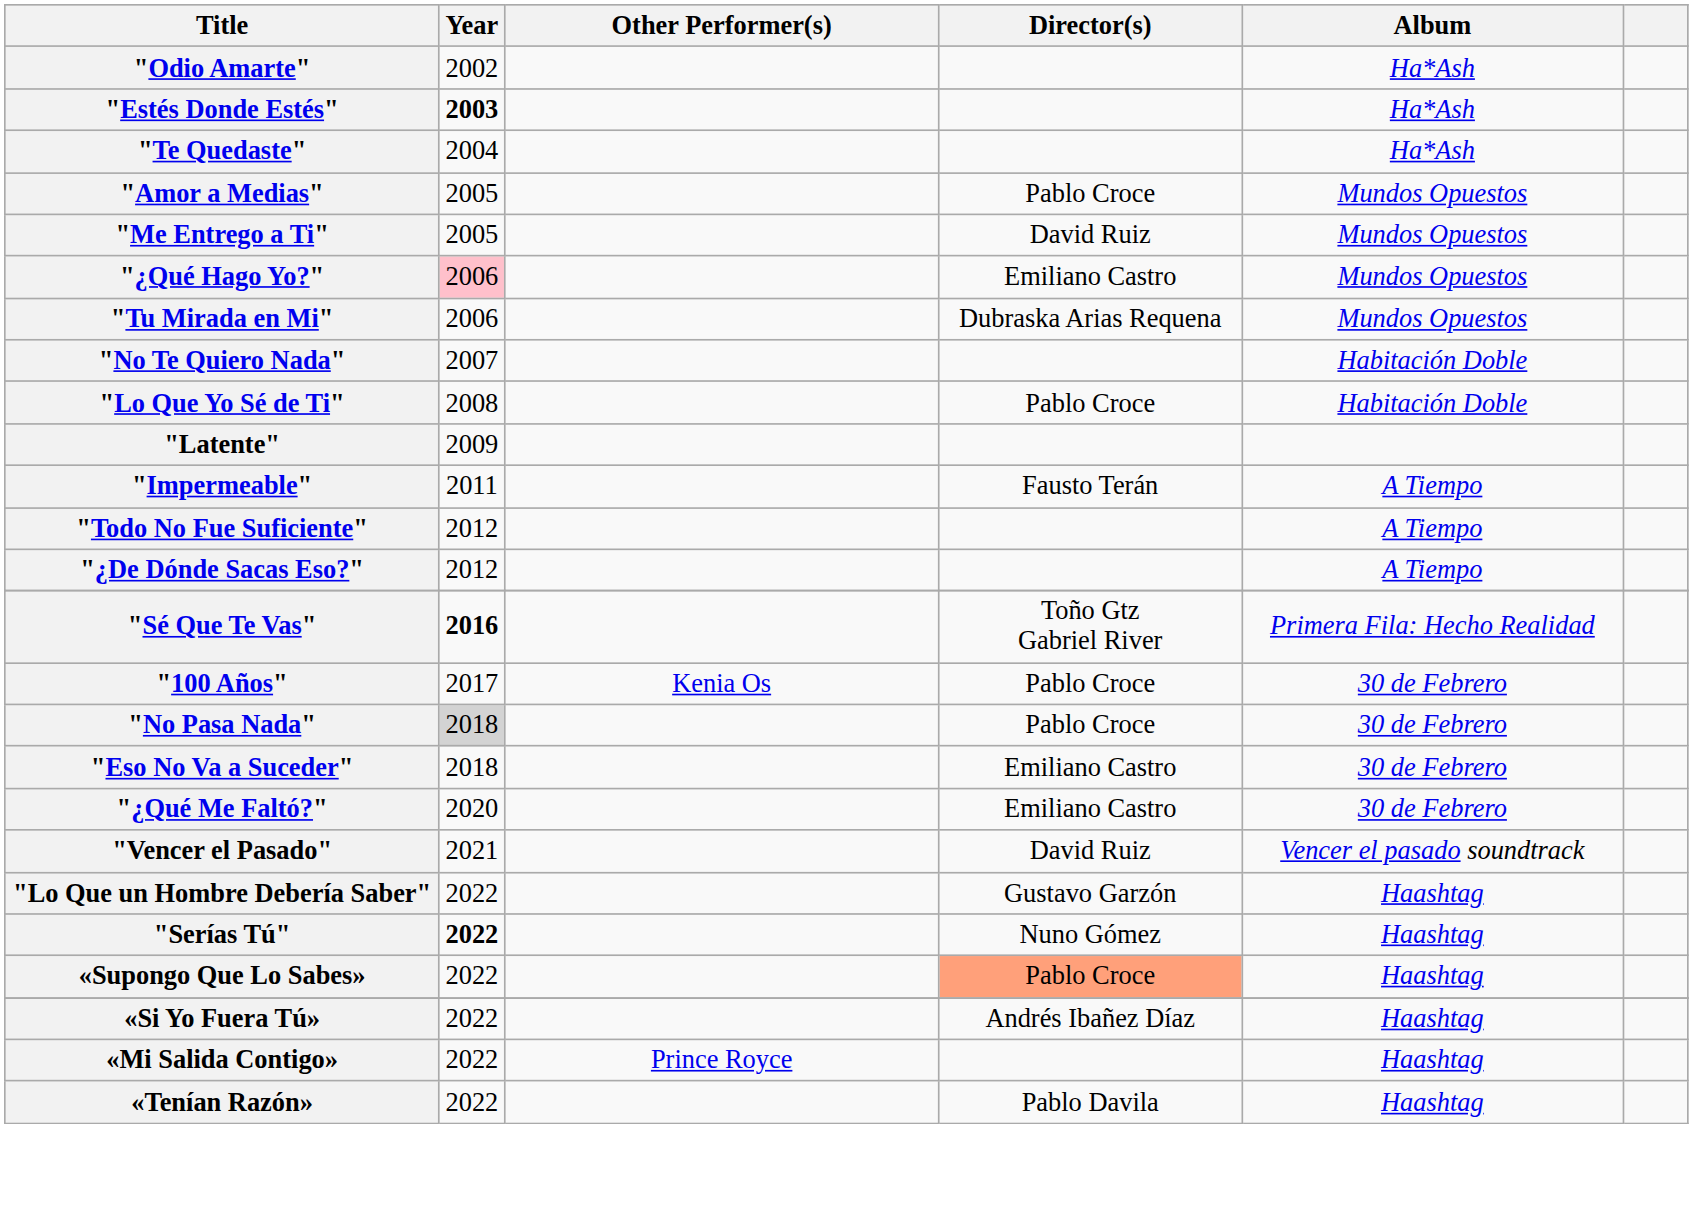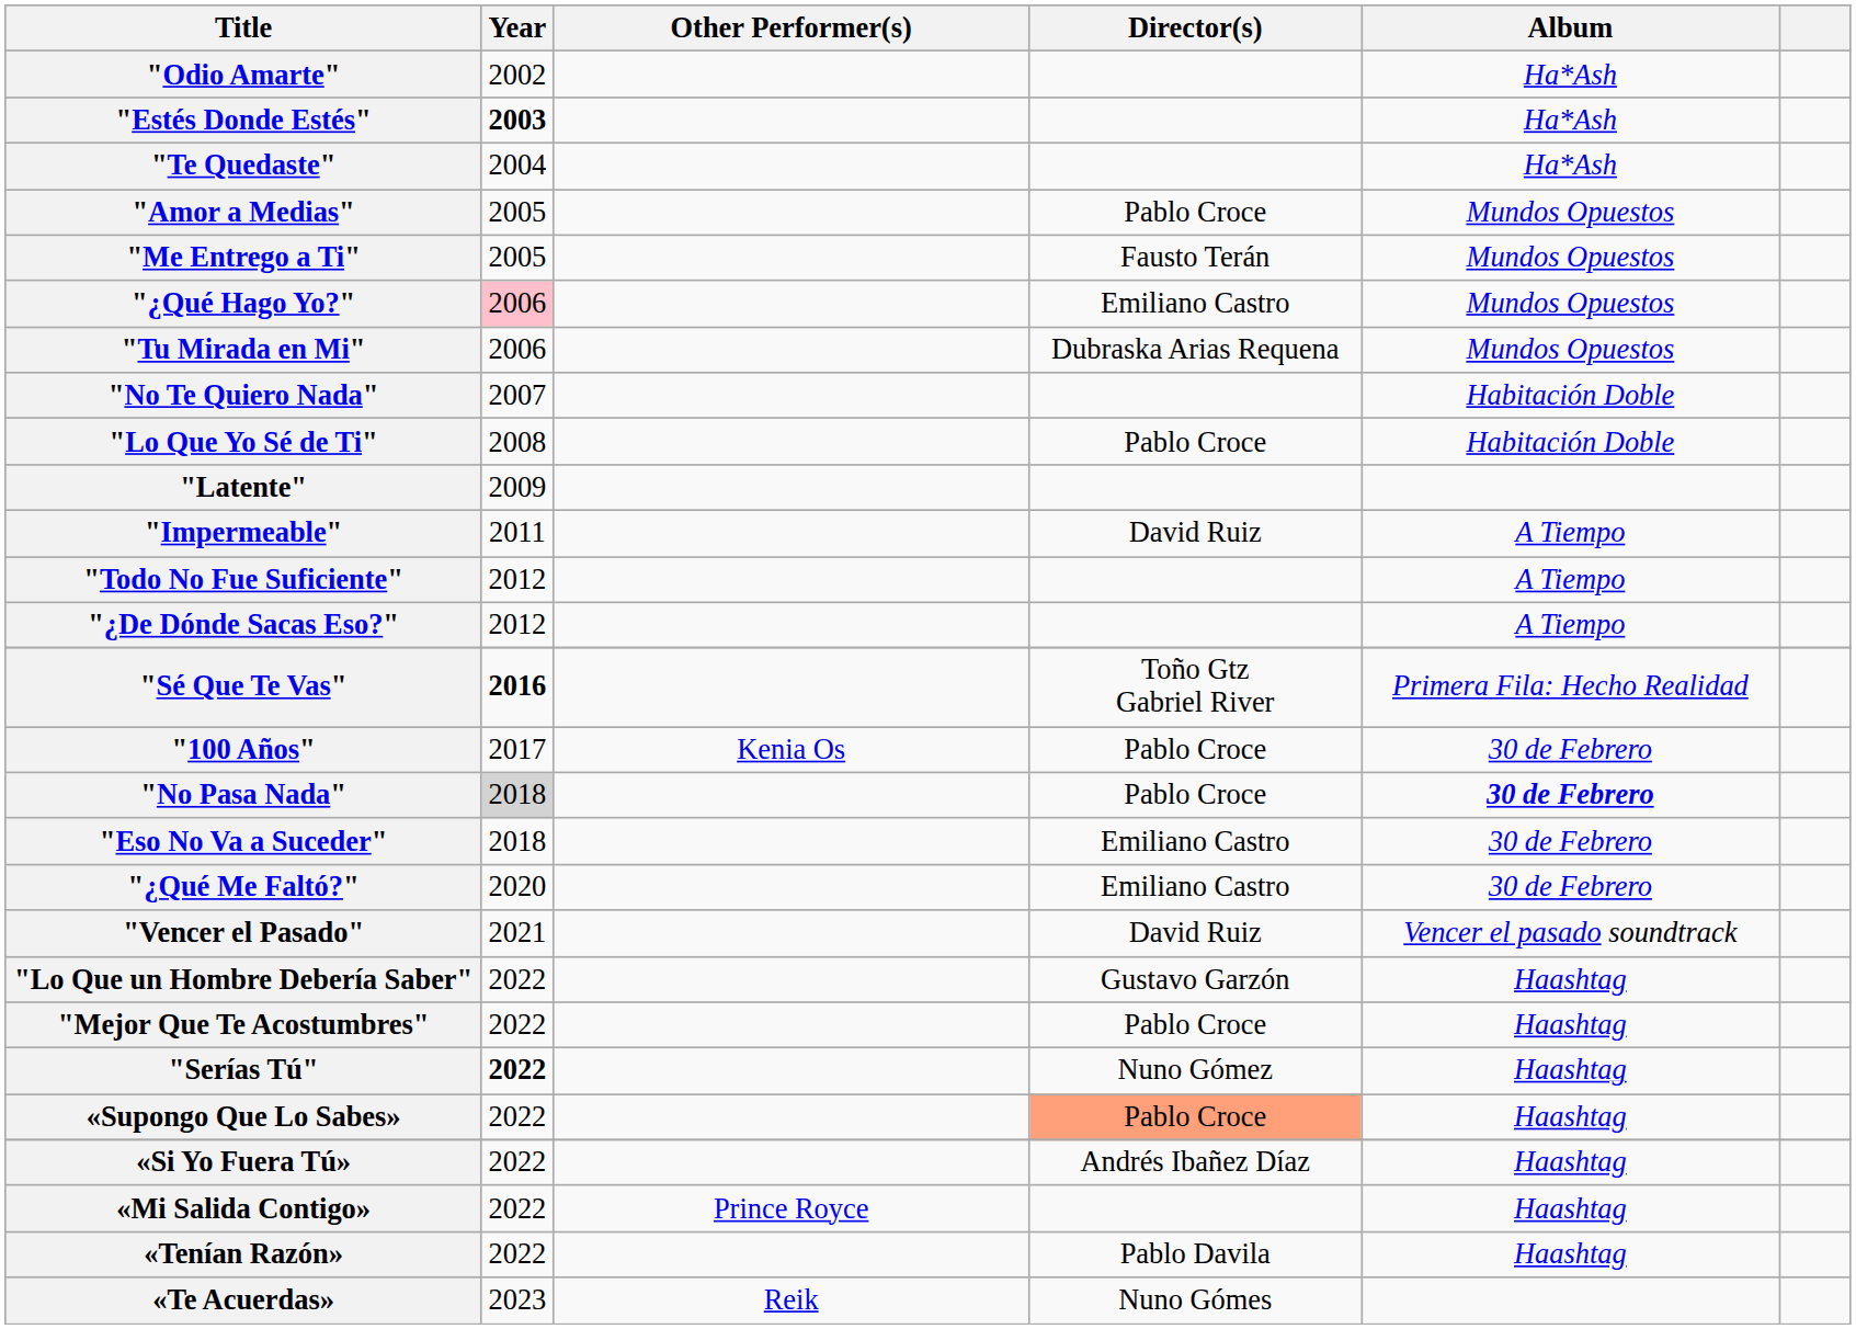"Me Entrego a Ti" | Director(s): David Ruiz -> Fausto Terán
"Impermeable" | Director(s): Fausto Terán -> David Ruiz
"No Pasa Nada" | Album: normal -> bold
+ row: "Mejor Que Te Acostumbres" | 2022 | Pablo Croce | Haashtag
+ row: «Te Acuerdas» | 2023 | Reik | Nuno Gómes
